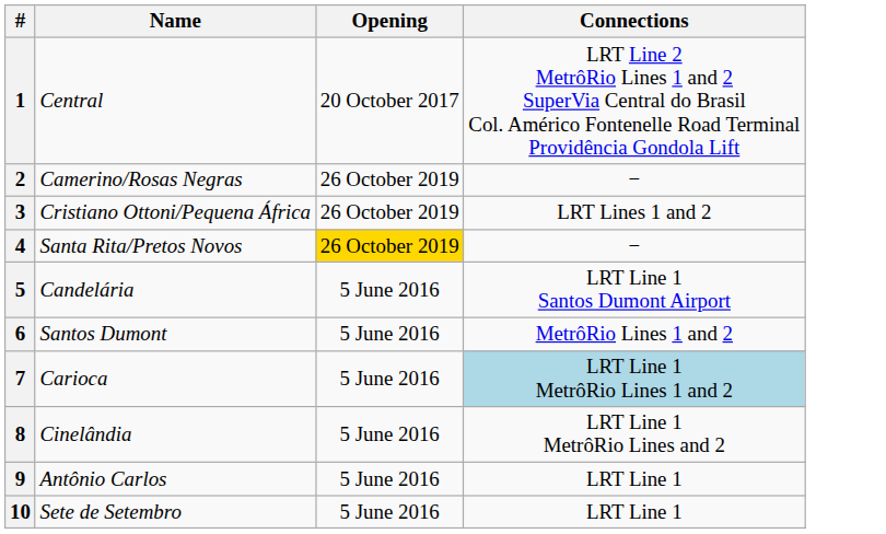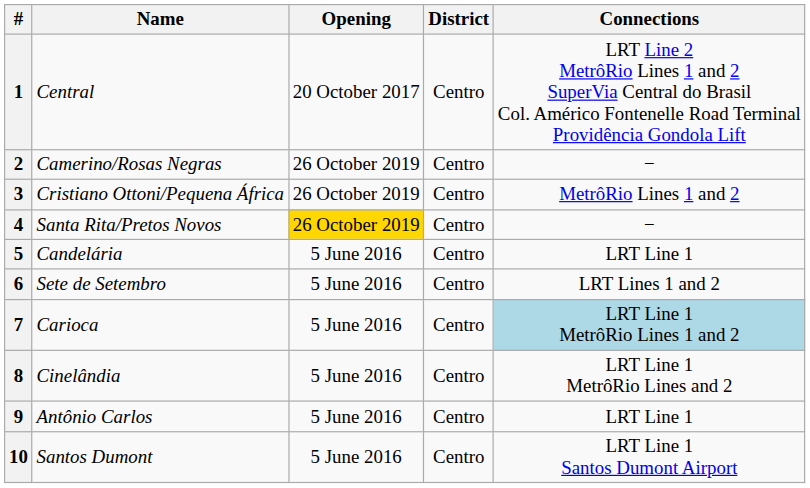+ column: District | Centro | Centro | Centro | Centro | Centro | Centro | Centro | Centro | Centro | Centro
3 | Connections: LRT Lines 1 and 2 -> MetrôRio Lines 1 and 2
5 | Connections: LRT Line 1 Santos Dumont Airport -> LRT Line 1
6 | Name: Santos Dumont -> Sete de Setembro
6 | Connections: MetrôRio Lines 1 and 2 -> LRT Lines 1 and 2
10 | Name: Sete de Setembro -> Santos Dumont
10 | Connections: LRT Line 1 -> LRT Line 1 Santos Dumont Airport
